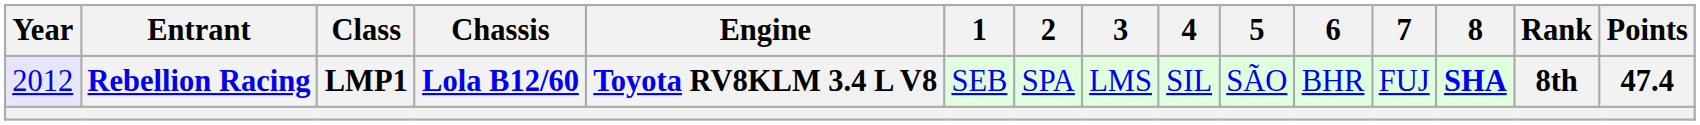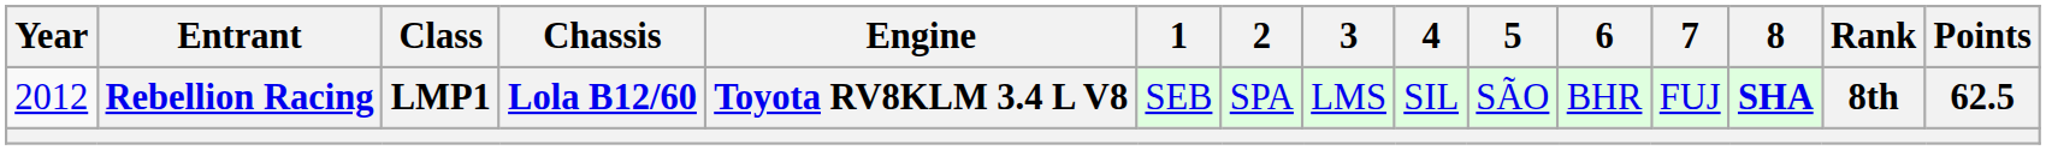Rebellion Racing | Year: lavender background -> no background
Rebellion Racing | Points: 47.4 -> 62.5
